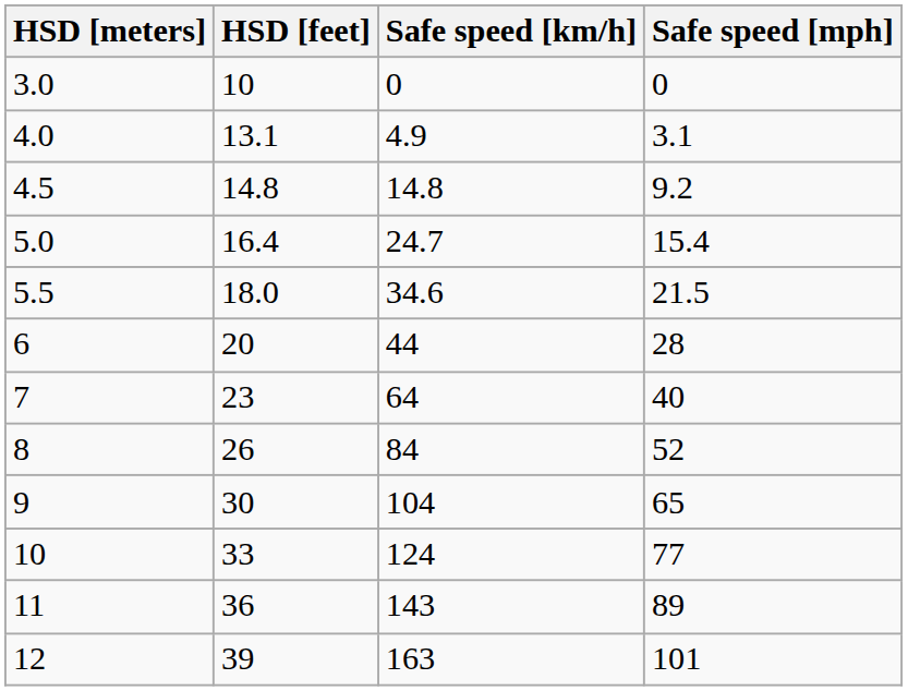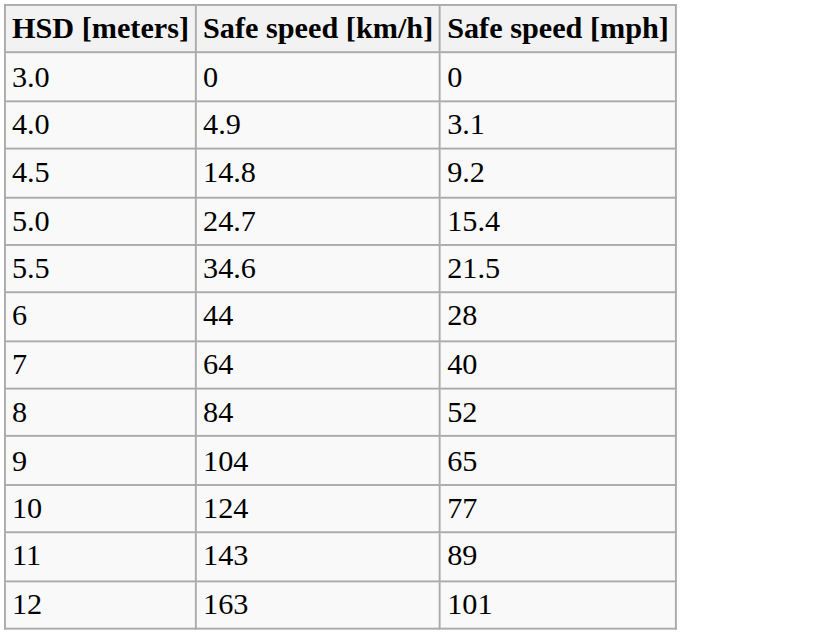- column: HSD [feet] | 10 | 13.1 | 14.8 | 16.4 | 18.0 | 20 | 23 | 26 | 30 | 33 | 36 | 39
